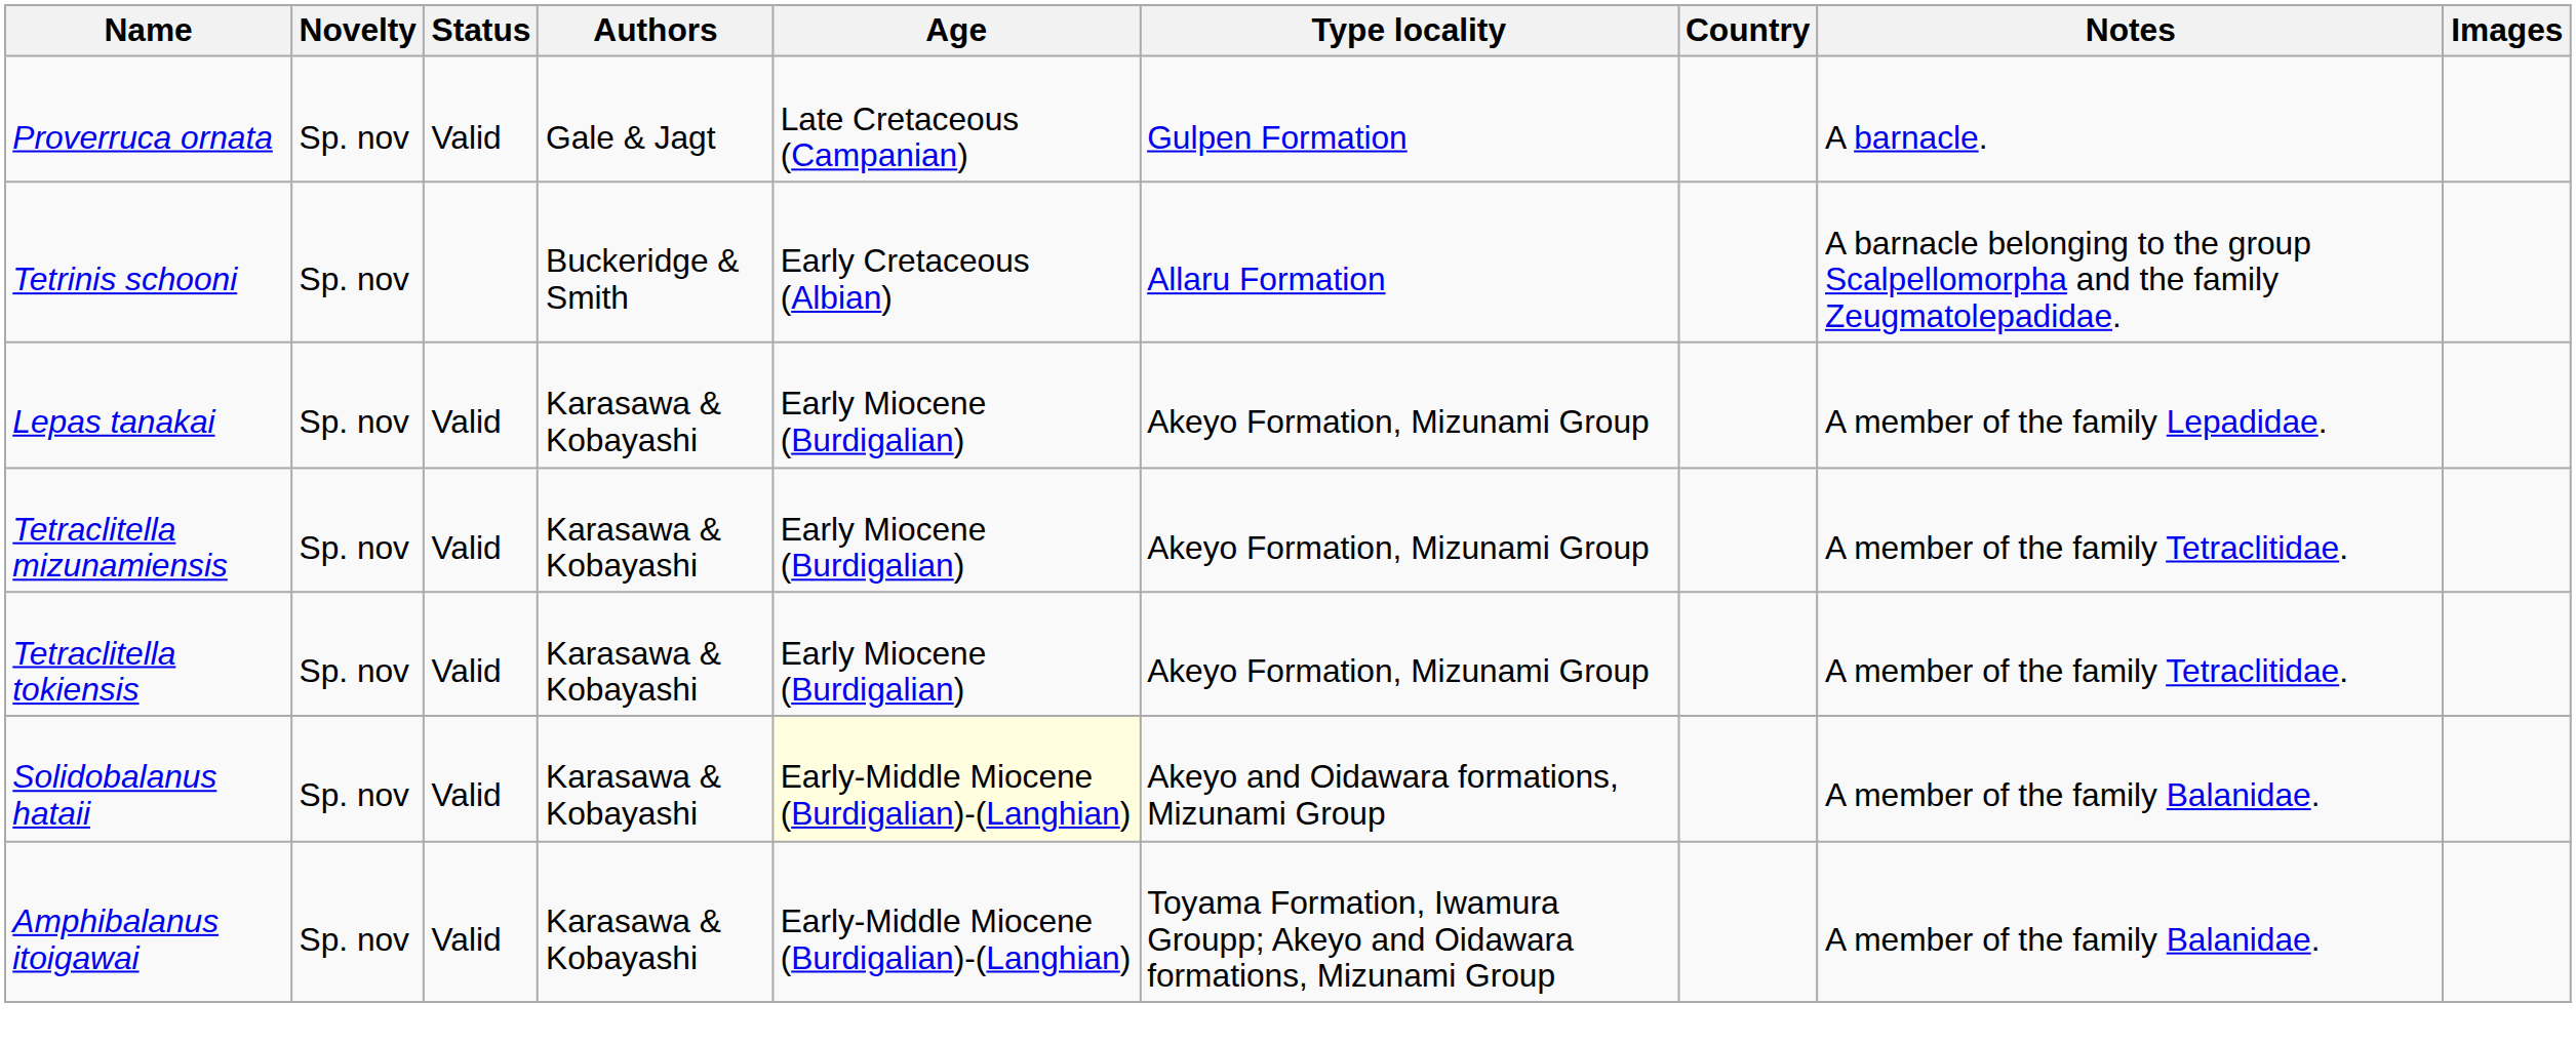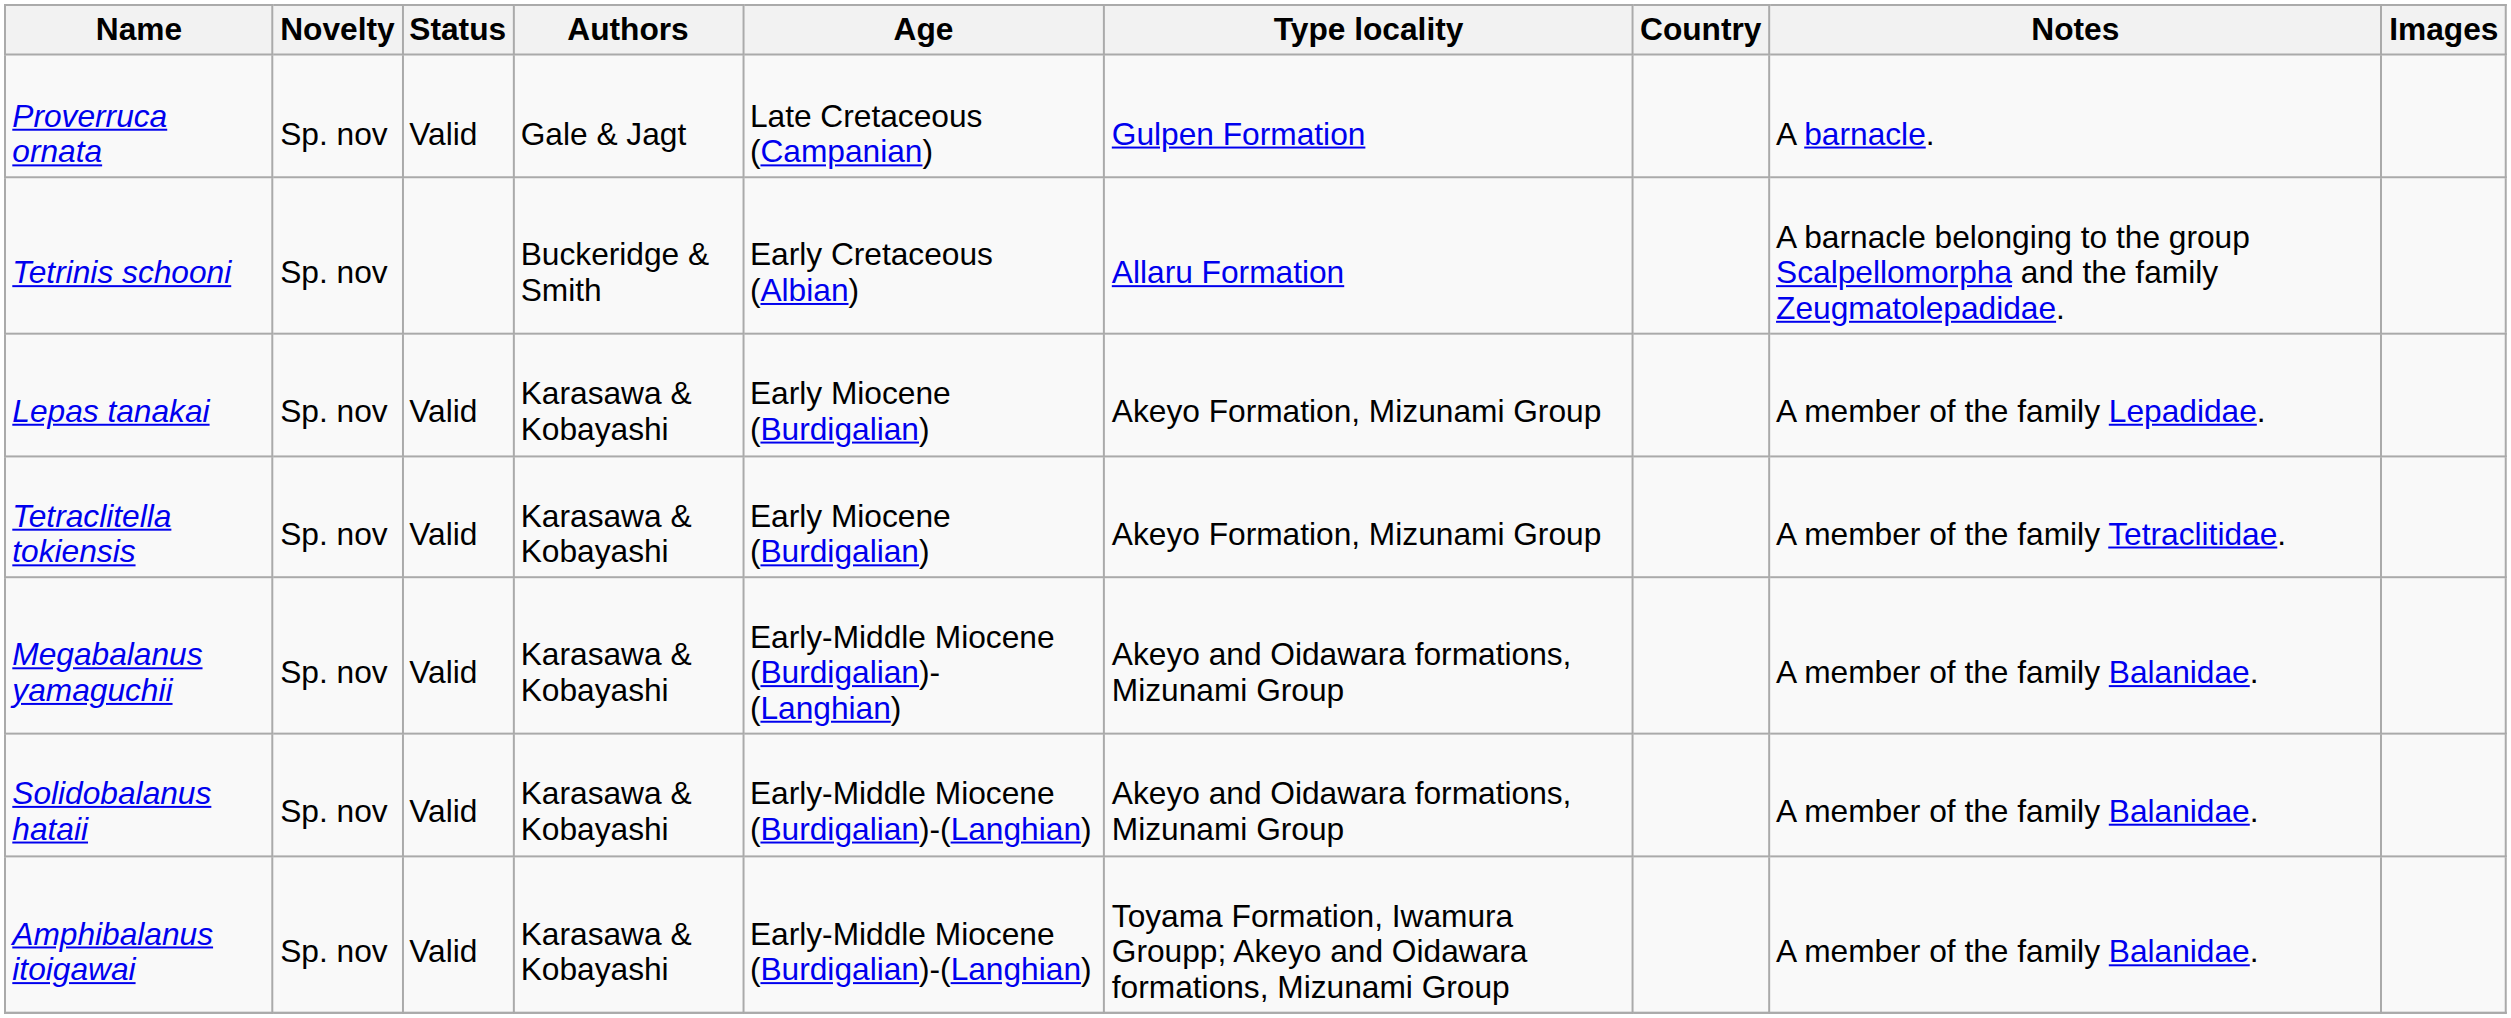- row: Tetraclitella mizunamiensis | Sp. nov | Valid | Karasawa & Kobayashi | Early Miocene (Burdigalian) | Akeyo Formation, Mizunami Group | A member of the family Tetraclitidae.
+ row: Megabalanus yamaguchii | Sp. nov | Valid | Karasawa & Kobayashi | Early-Middle Miocene (Burdigalian)- (Langhian) | Akeyo and Oidawara formations, Mizunami Group | A member of the family Balanidae.
Solidobalanus hataii | Age: lightyellow background -> no background
